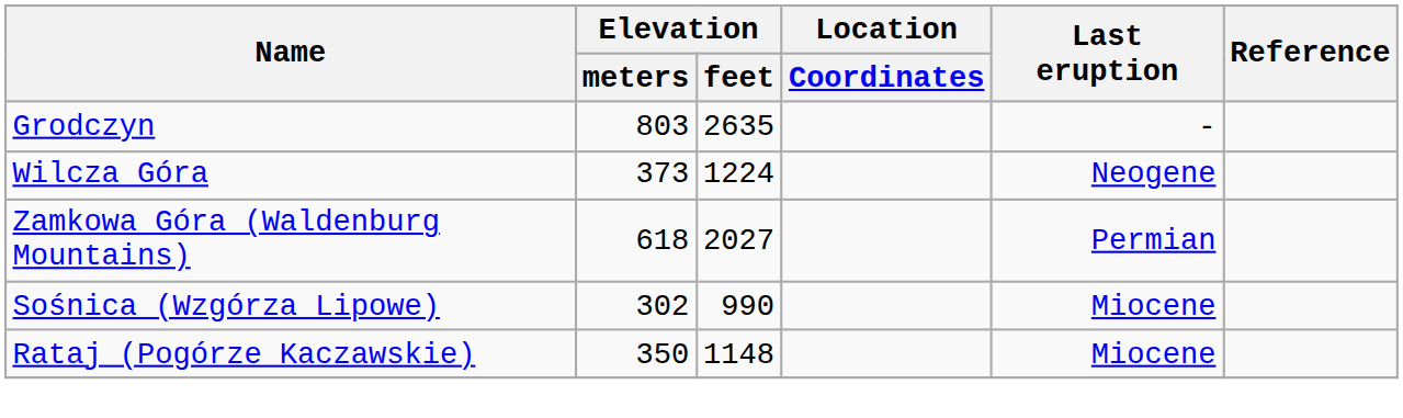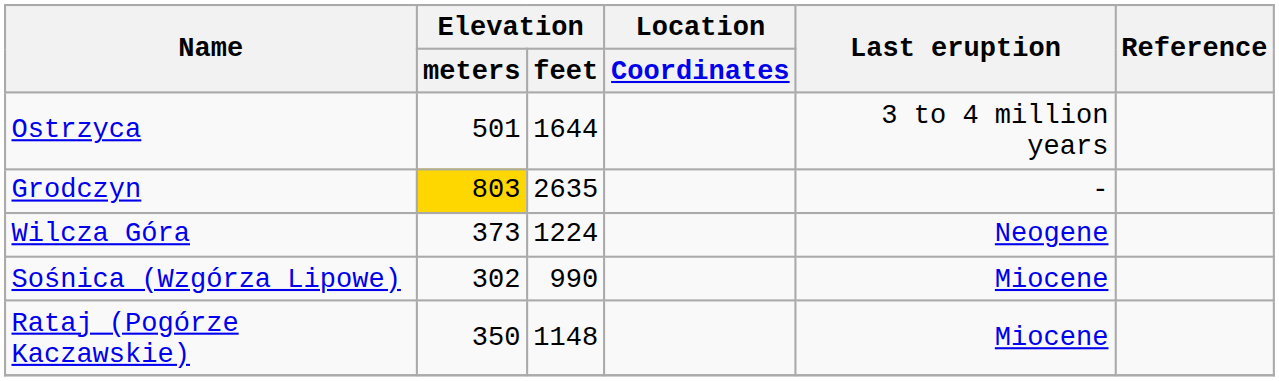+ row: Ostrzyca | 501 | 1644 | 3 to 4 million years
Grodczyn | Elevation / meters: no background -> gold background
- row: Zamkowa Góra (Waldenburg Mountains) | 618 | 2027 | Permian
